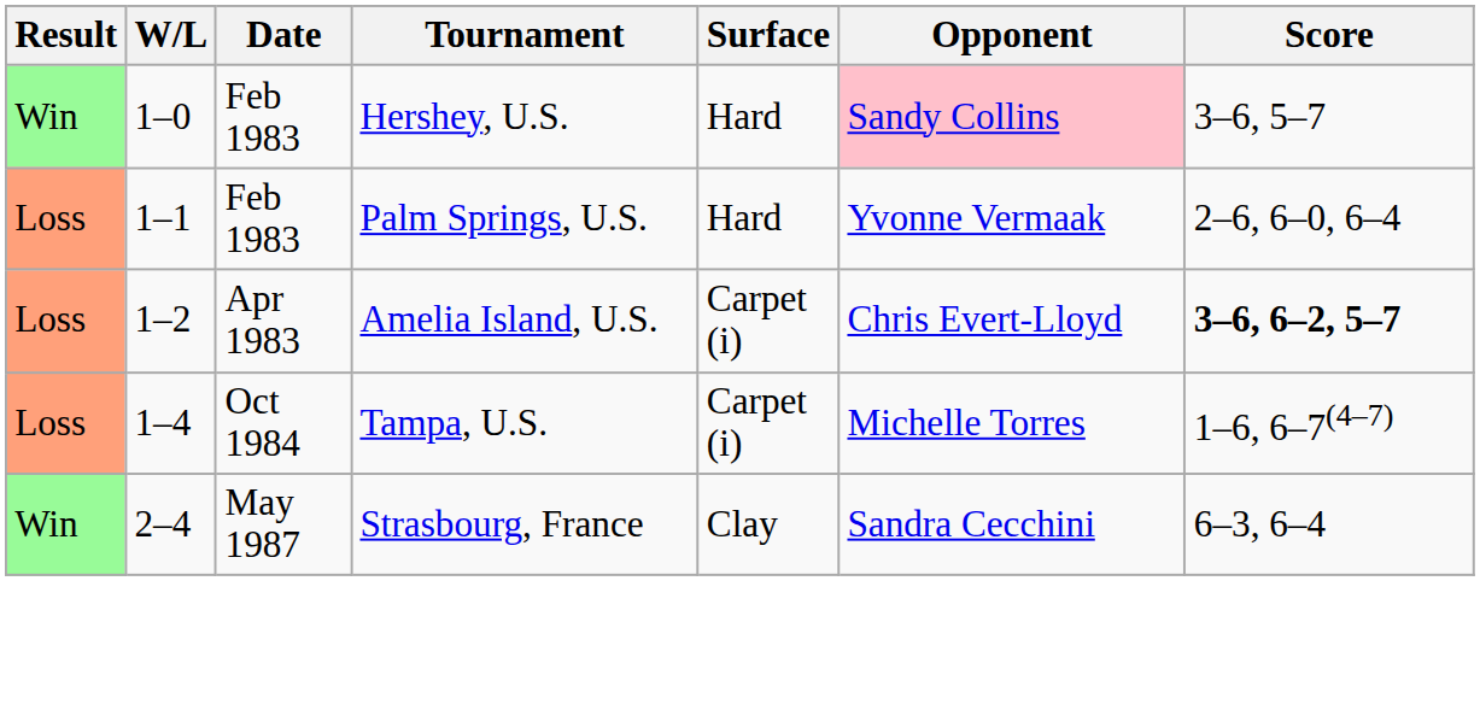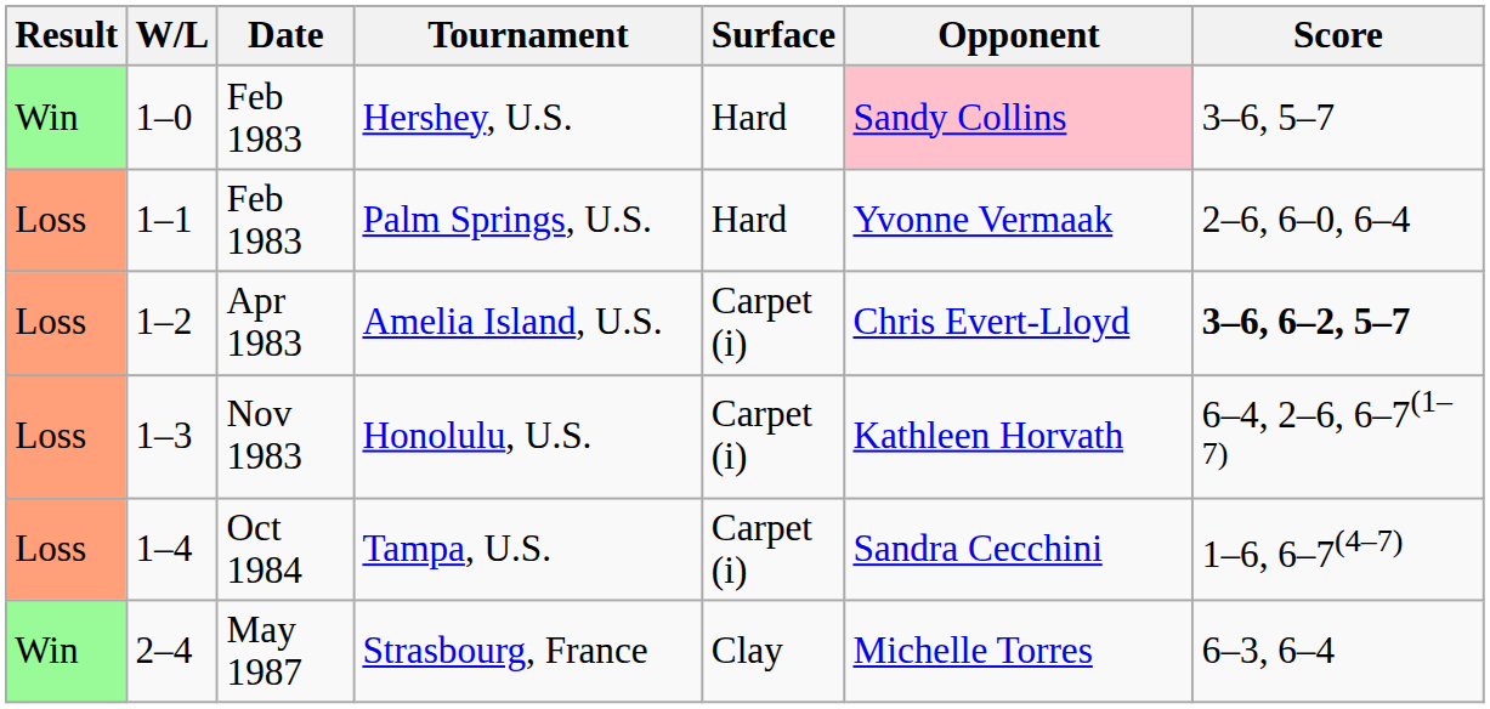+ row: Loss | 1–3 | Nov 1983 | Honolulu, U.S. | Carpet (i) | Kathleen Horvath | 6–4, 2–6, 6–7(1–7)
Tampa, U.S. | Opponent: Michelle Torres -> Sandra Cecchini
Strasbourg, France | Opponent: Sandra Cecchini -> Michelle Torres
